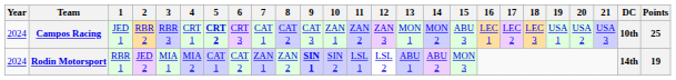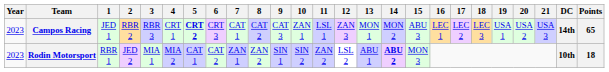Campos Racing | Year: 2024 -> 2023
Campos Racing | 11: ZAN 2 -> LSL 1
Campos Racing | DC: 10th -> 14th
Campos Racing | Points: 25 -> 65
Rodin Motorsport | Year: 2024 -> 2023
Rodin Motorsport | 9: bold -> normal
Rodin Motorsport | 11: LSL 1 -> ZAN 2
Rodin Motorsport | 14: normal -> bold
Rodin Motorsport | DC: 14th -> 10th
Rodin Motorsport | Points: 19 -> 18
